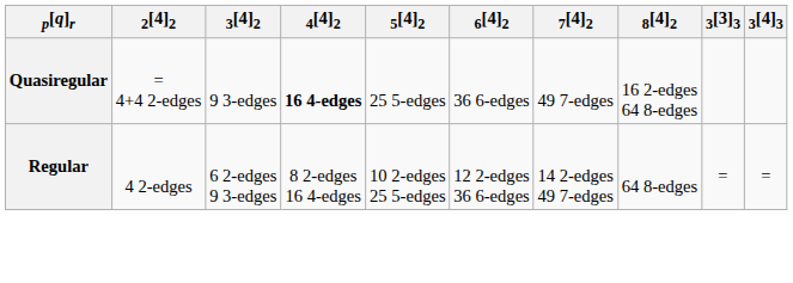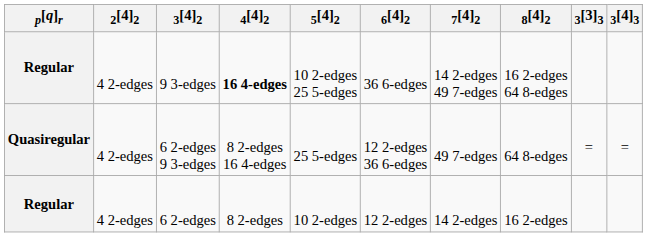9 3-edges | p[q]r: Quasiregular -> Regular
9 3-edges | 2[4]2: = 4+4 2-edges -> 4 2-edges
9 3-edges | 5[4]2: 25 5-edges -> 10 2-edges 25 5-edges
9 3-edges | 7[4]2: 49 7-edges -> 14 2-edges 49 7-edges
6 2-edges 9 3-edges | p[q]r: Regular -> Quasiregular
6 2-edges 9 3-edges | 5[4]2: 10 2-edges 25 5-edges -> 25 5-edges
6 2-edges 9 3-edges | 7[4]2: 14 2-edges 49 7-edges -> 49 7-edges
+ row: Regular | 4 2-edges | 6 2-edges | 8 2-edges | 10 2-edges | 12 2-edges | 14 2-edges | 16 2-edges
